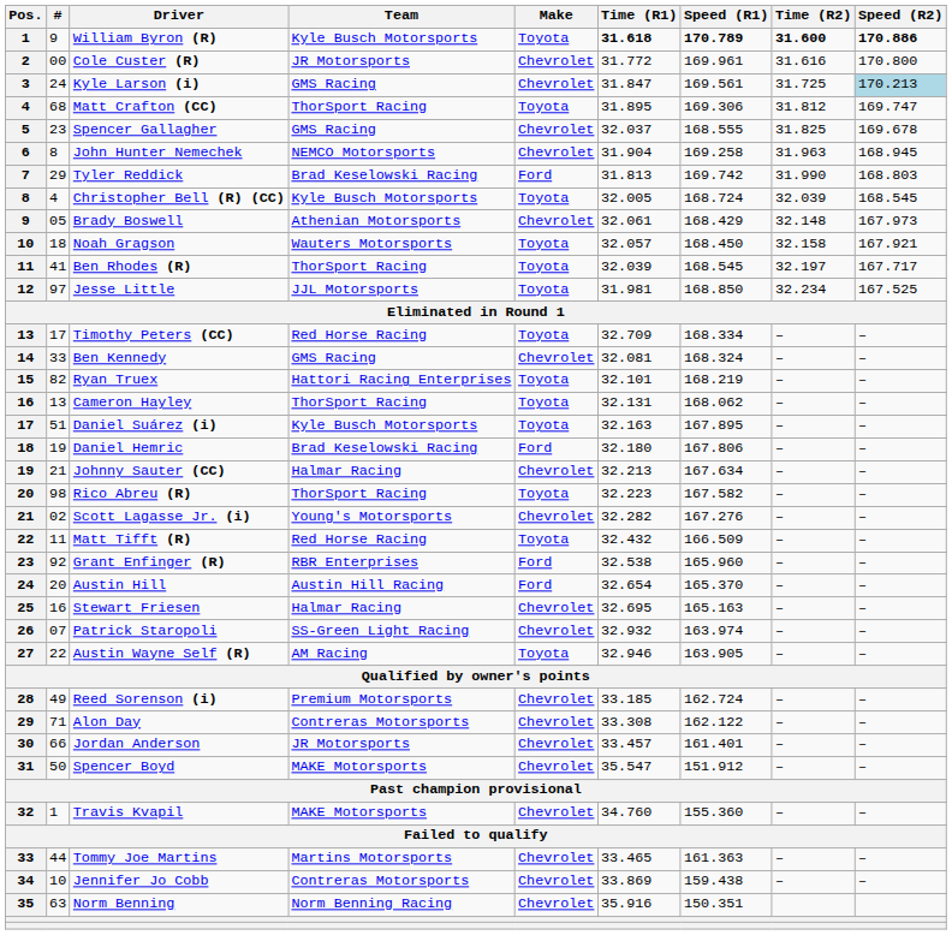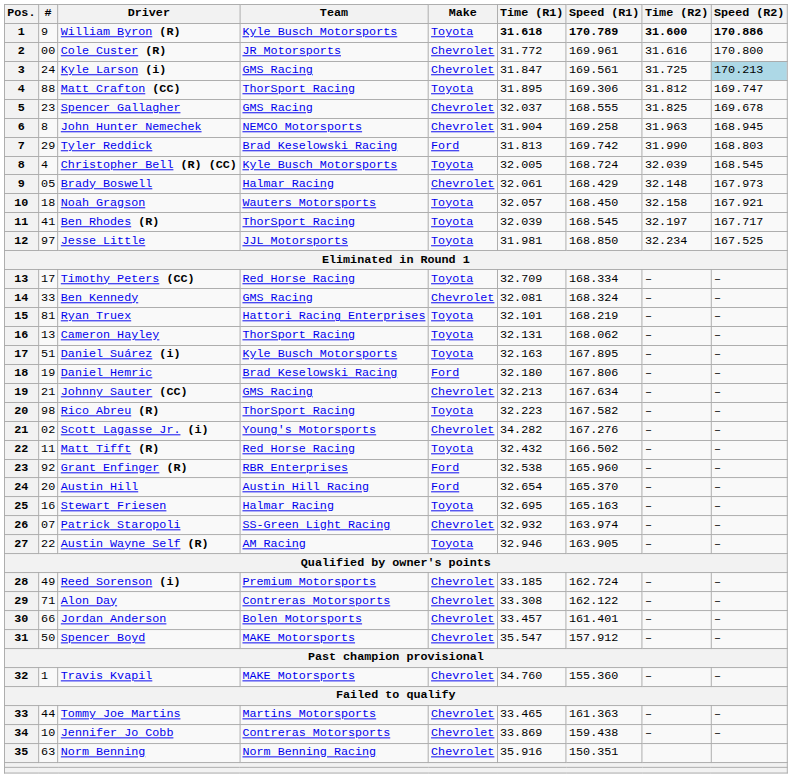Matt Crafton (CC) | #: 68 -> 88
Brady Boswell | Team: Athenian Motorsports -> Halmar Racing
Ryan Truex | #: 82 -> 81
Johnny Sauter (CC) | Team: Halmar Racing -> GMS Racing
Scott Lagasse Jr. (i) | Time (R1): 32.282 -> 34.282
Matt Tifft (R) | Speed (R1): 166.509 -> 166.502
Stewart Friesen | Make: Chevrolet -> Toyota
Jordan Anderson | Team: JR Motorsports -> Bolen Motorsports
Spencer Boyd | Speed (R1): 151.912 -> 157.912
